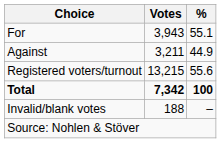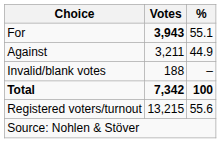For | Votes: normal -> bold
rows swapped: Invalid/blank votes <-> Registered voters/turnout
